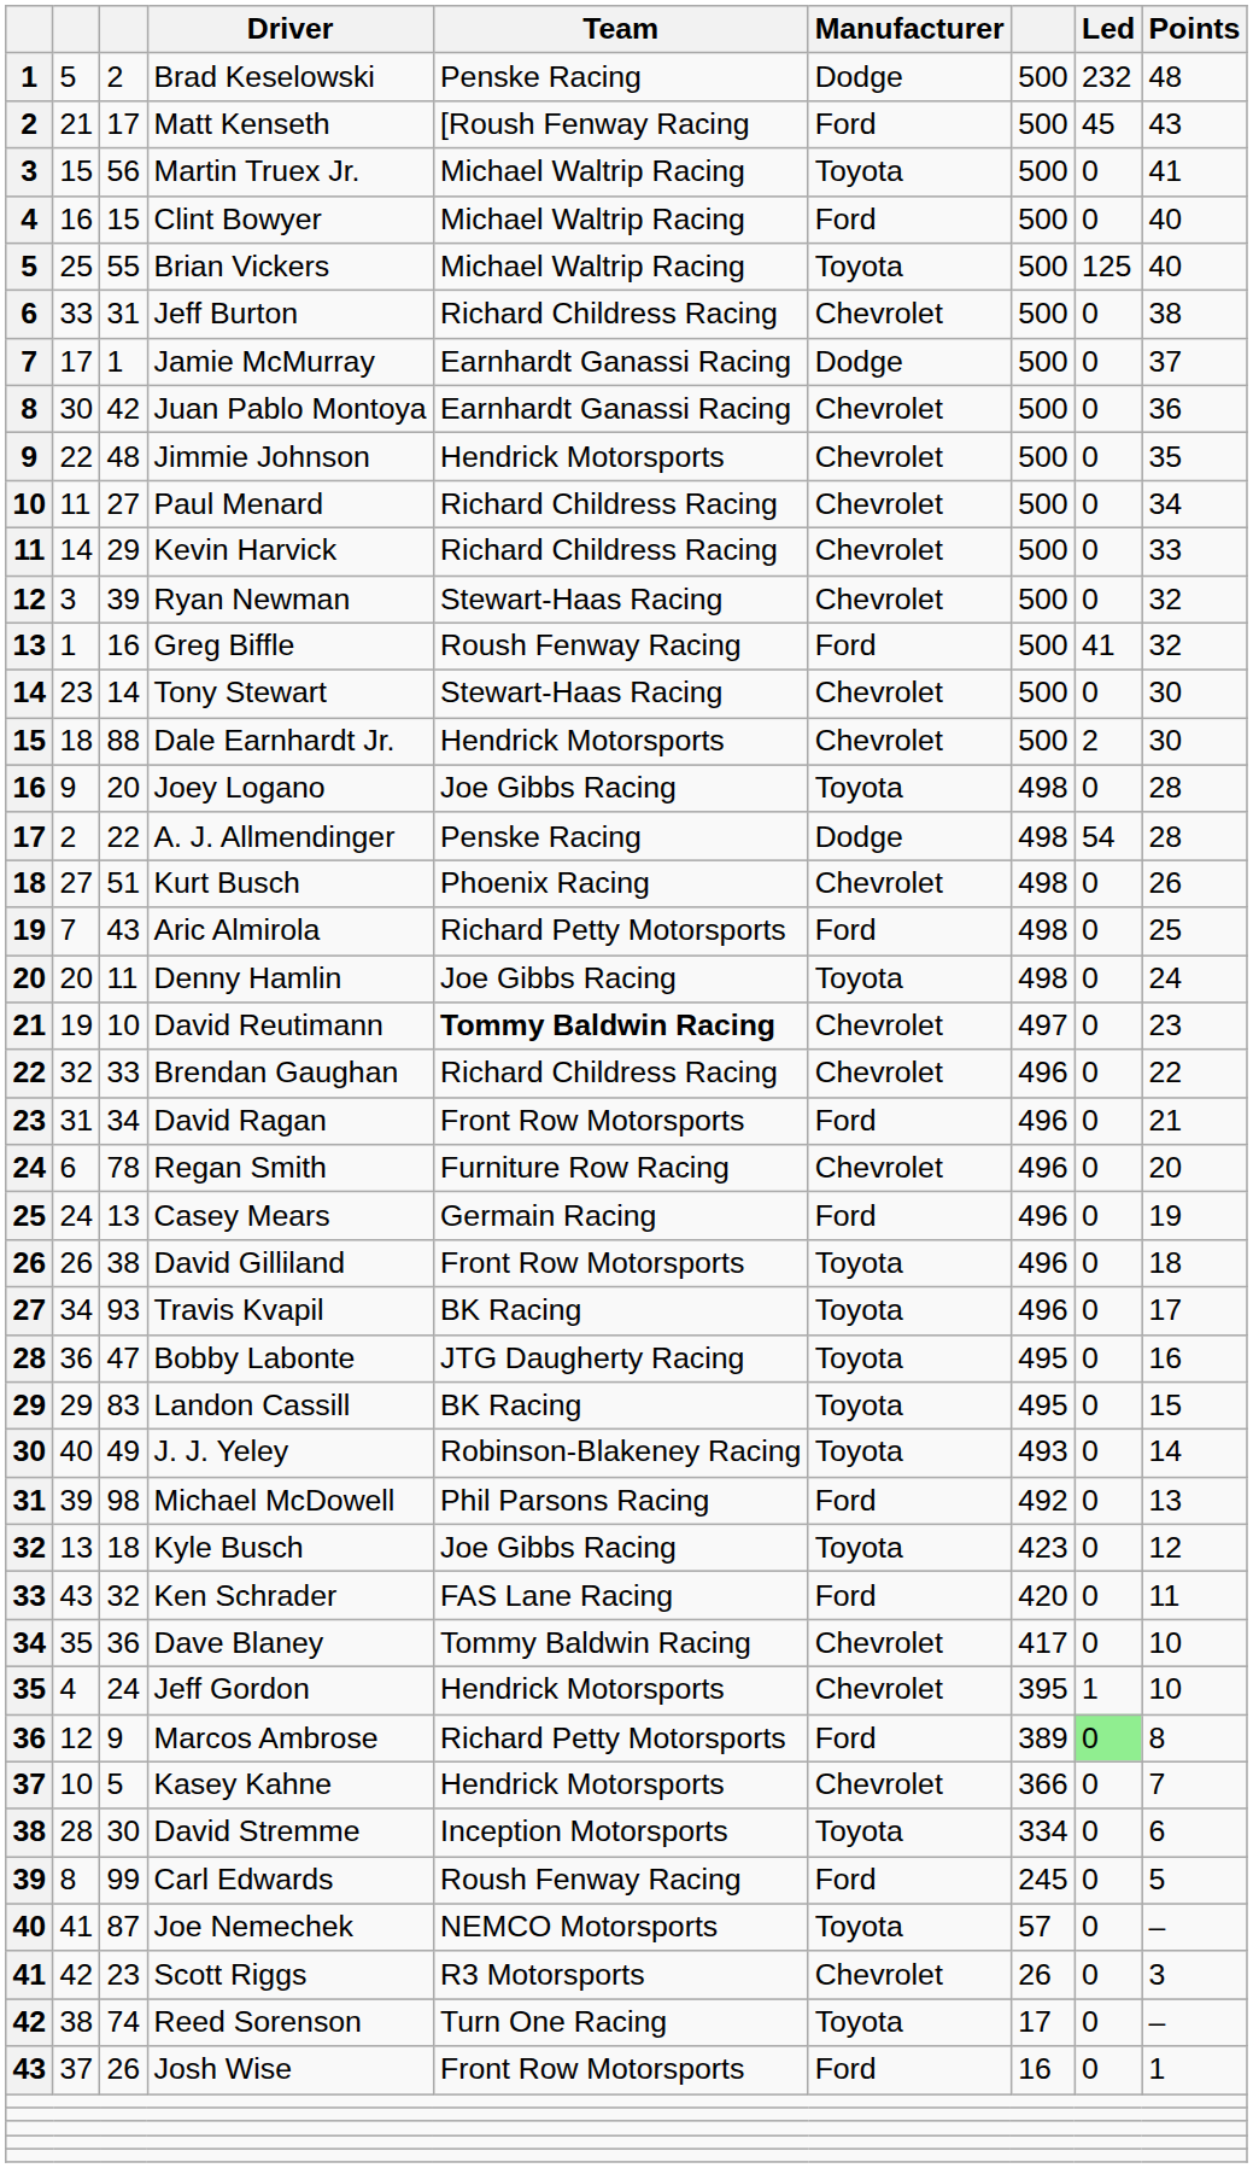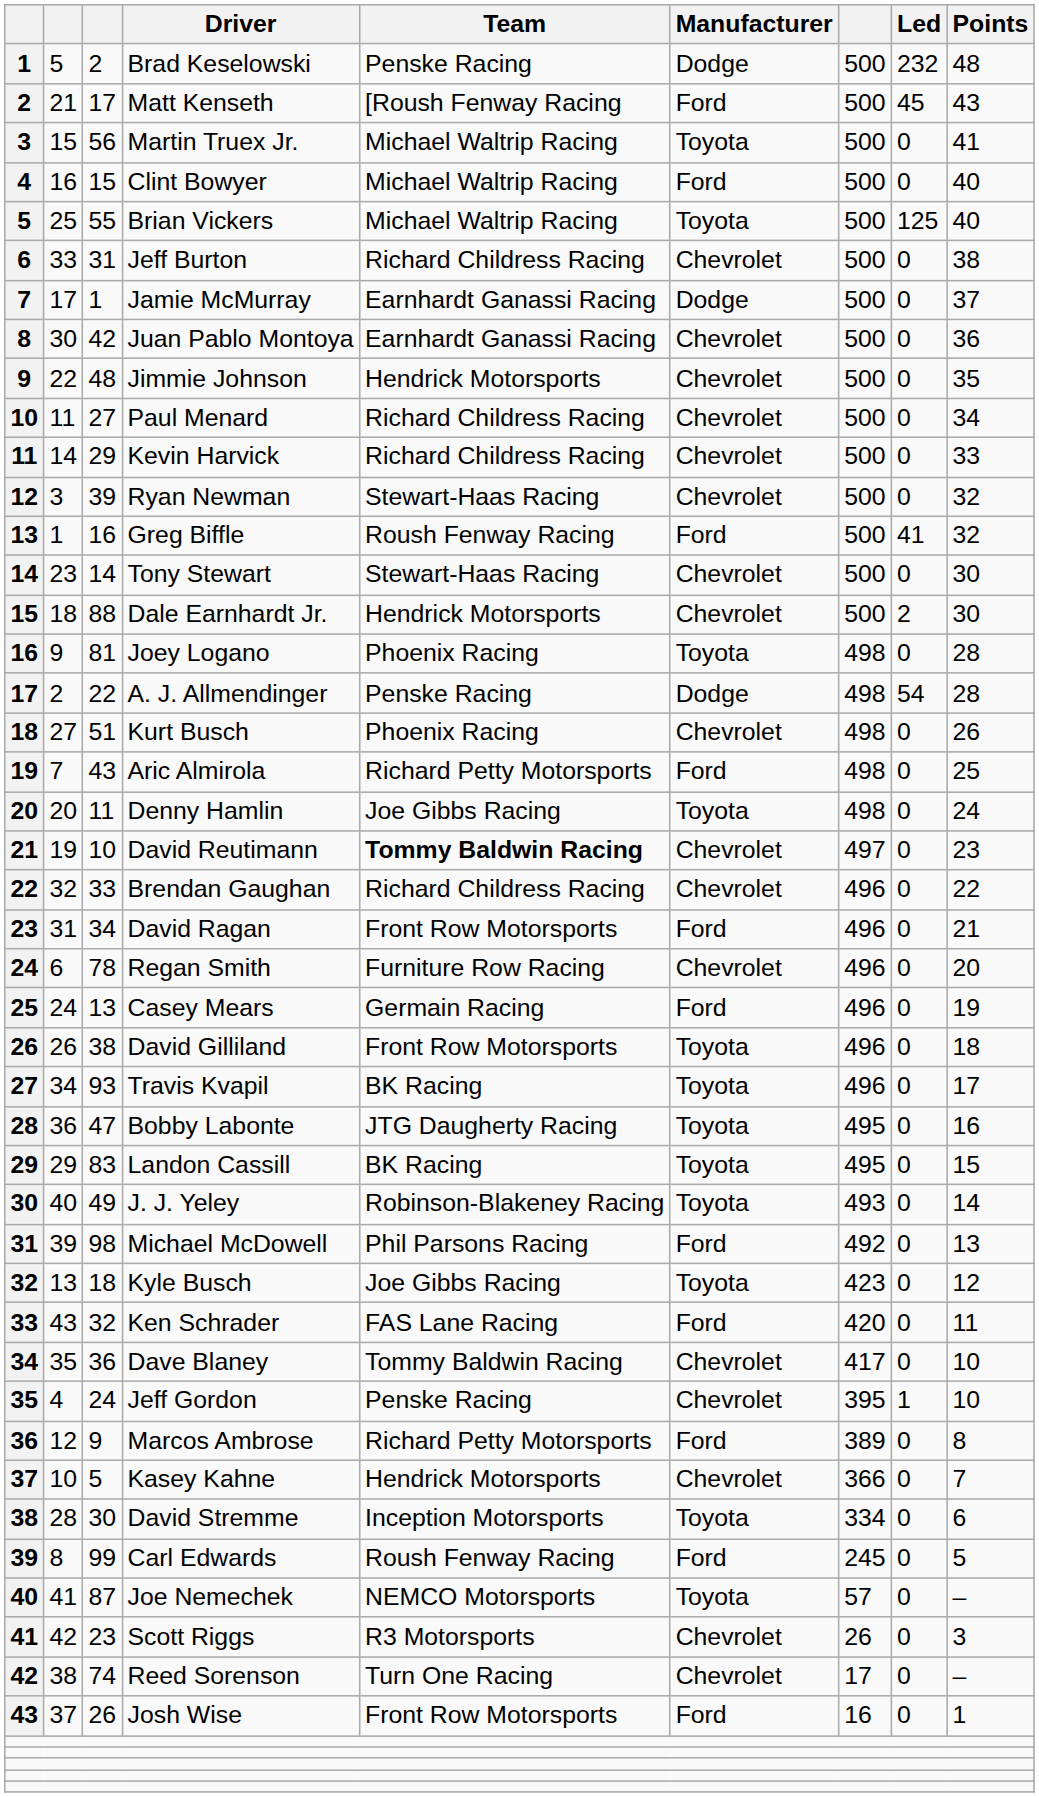Joey Logano | column 3: 20 -> 81
Joey Logano | Team: Joe Gibbs Racing -> Phoenix Racing
Jeff Gordon | Team: Hendrick Motorsports -> Penske Racing
Marcos Ambrose | Led: lightgreen background -> no background
Reed Sorenson | Manufacturer: Toyota -> Chevrolet
